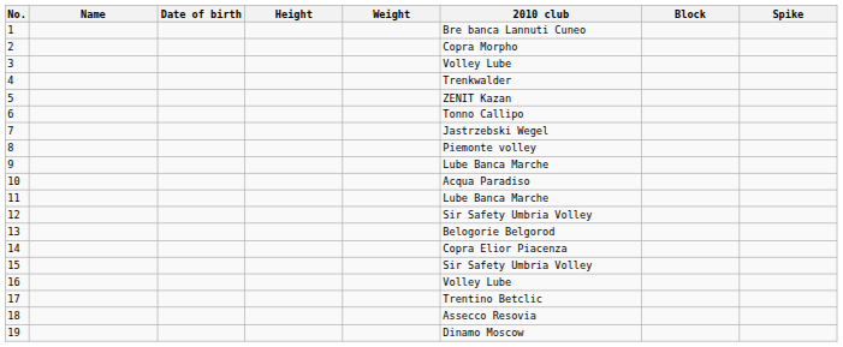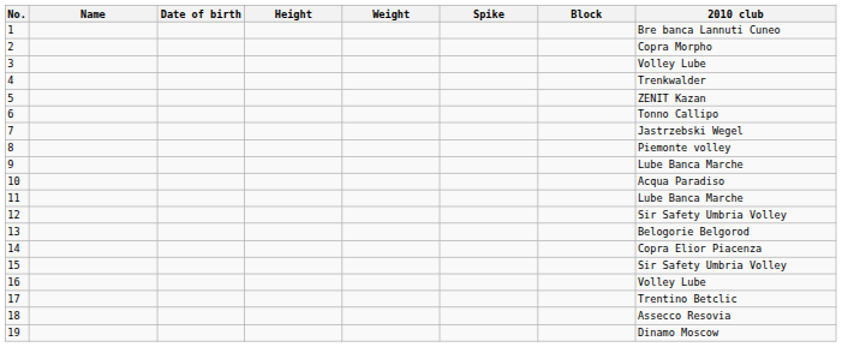columns swapped: Spike <-> 2010 club
